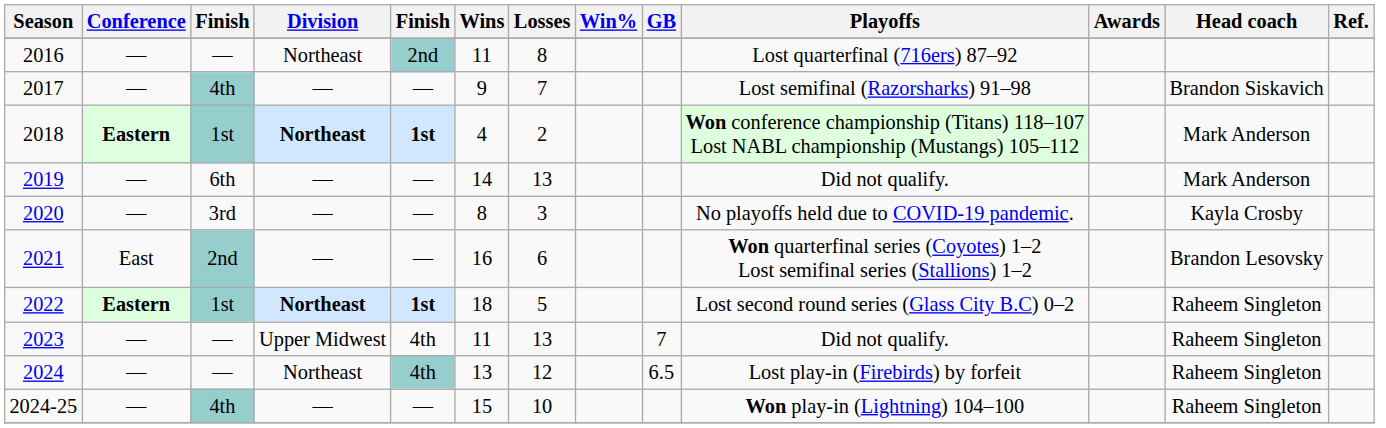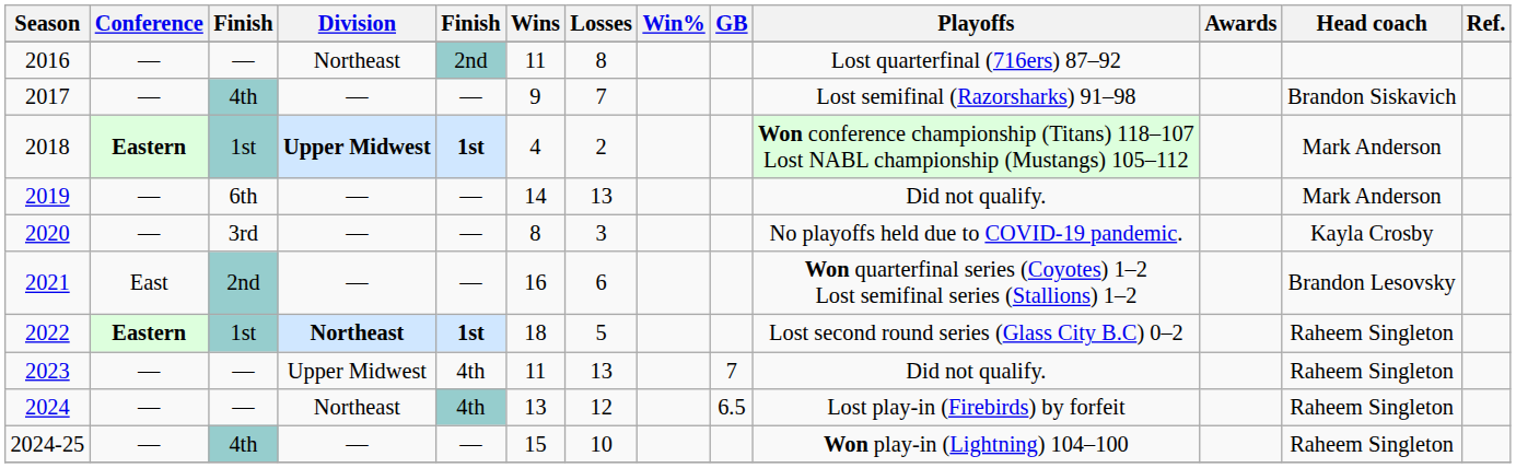2018 | Division: Northeast -> Upper Midwest
